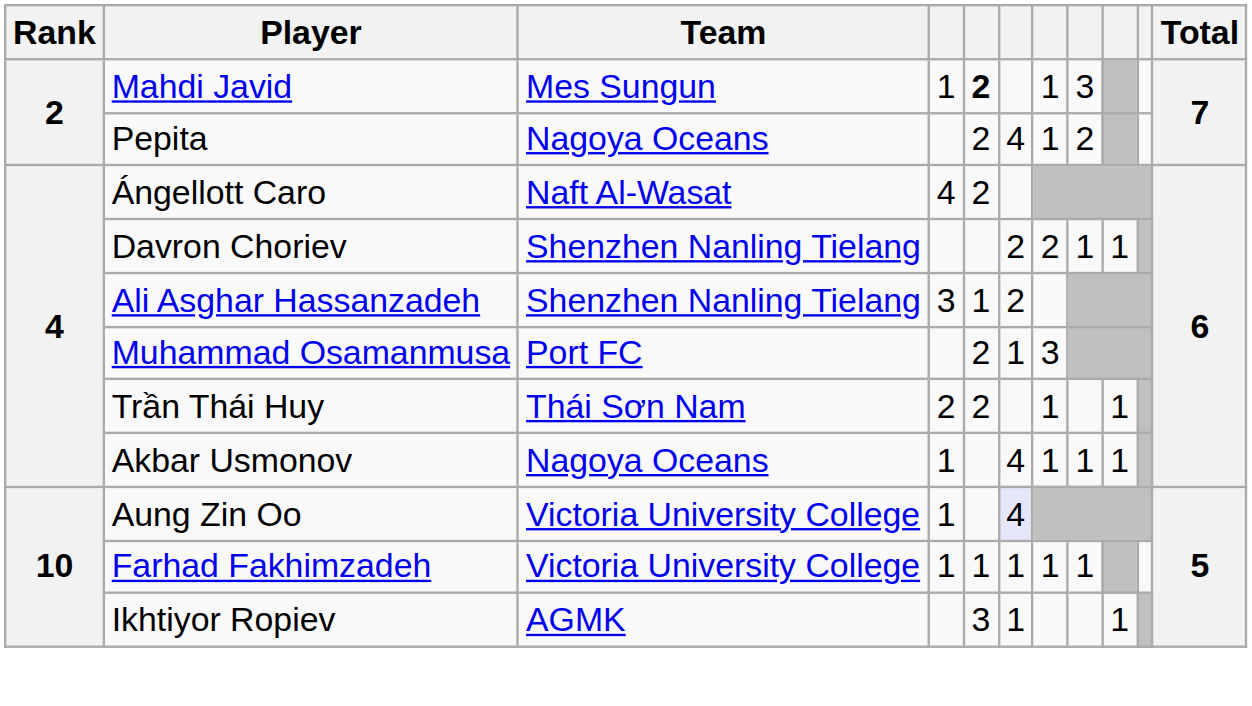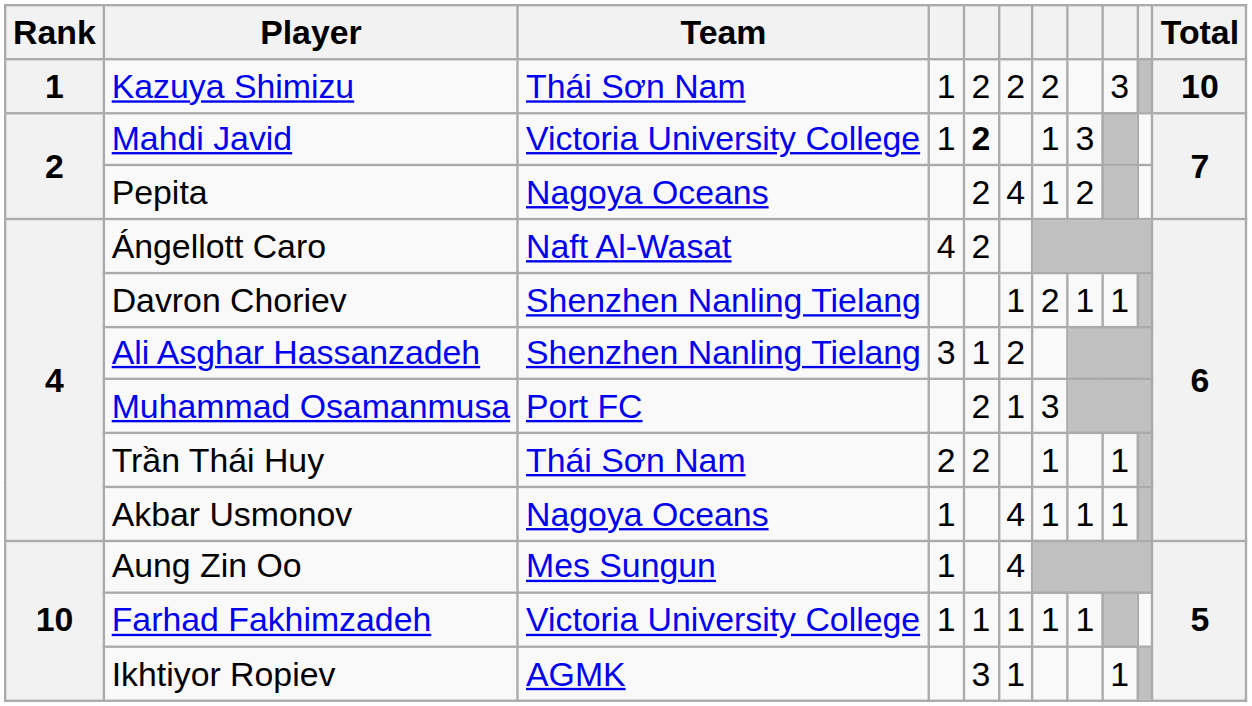+ row: 1 | Kazuya Shimizu | Thái Sơn Nam | 1 | 2 | 2 | 2 | 3 | 10
Mahdi Javid | Team: Mes Sungun -> Victoria University College
Davron Choriev | column 6: 2 -> 1
Aung Zin Oo | Team: Victoria University College -> Mes Sungun
Aung Zin Oo | column 6: lavender background -> no background
